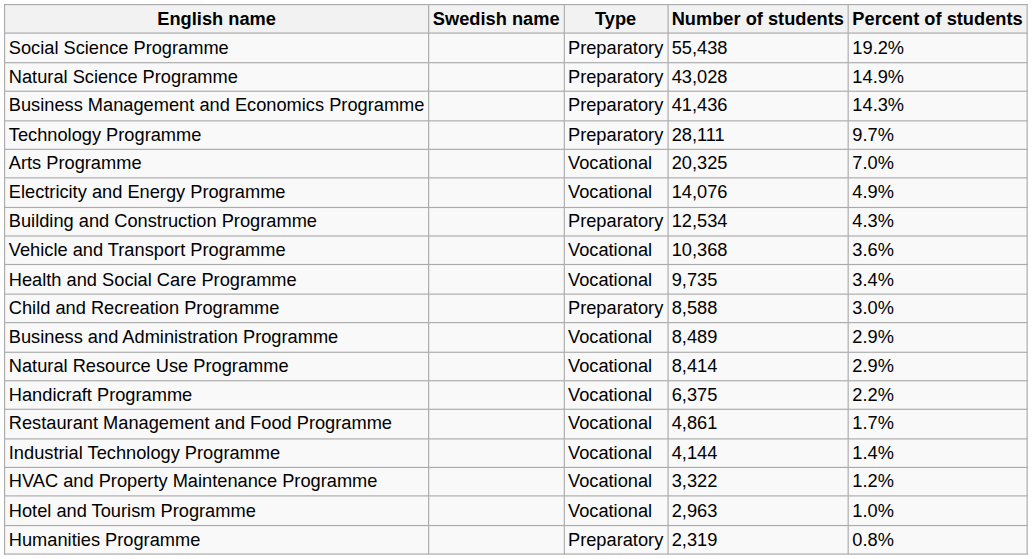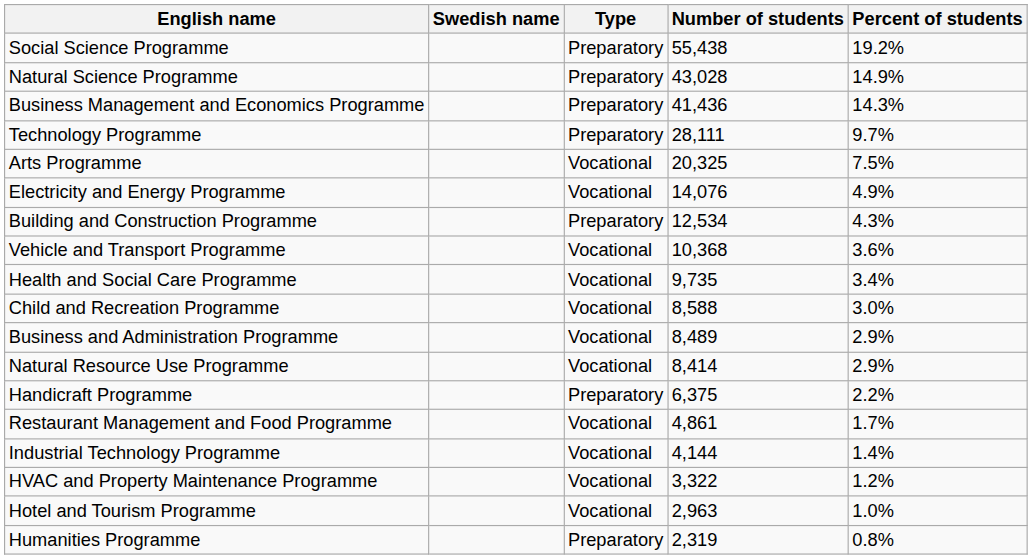Arts Programme | Percent of students: 7.0% -> 7.5%
Child and Recreation Programme | Type: Preparatory -> Vocational
Handicraft Programme | Type: Vocational -> Preparatory
